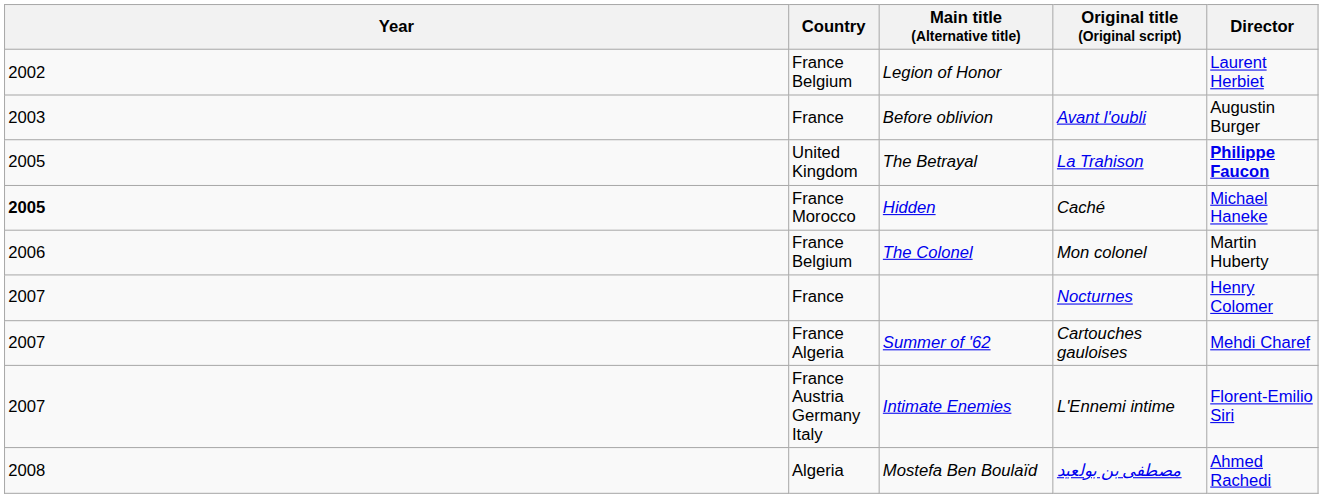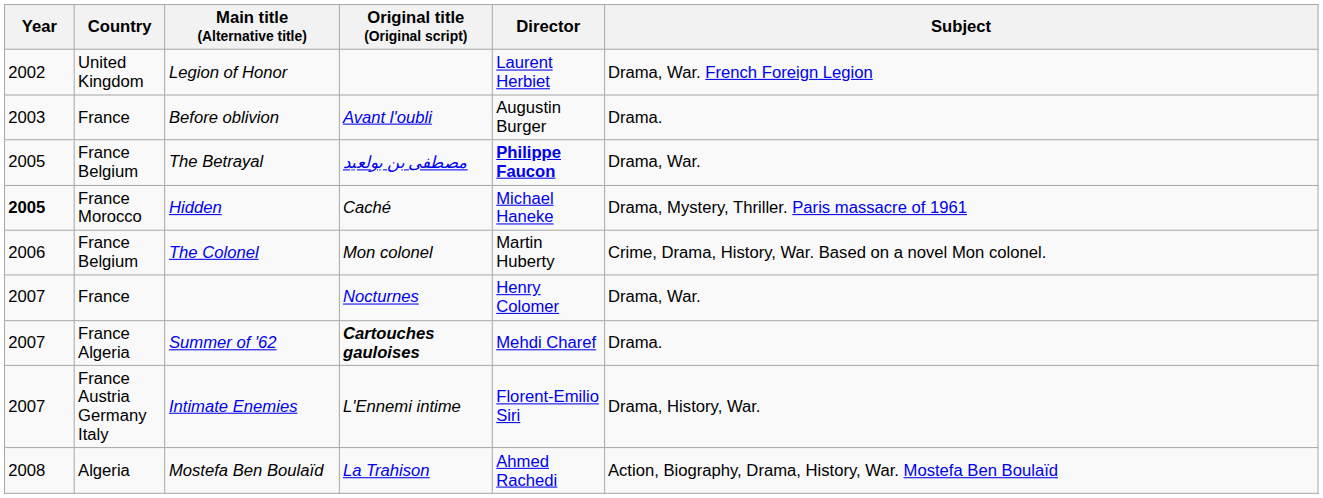+ column: Subject | Drama, War. French Foreign Legion | Drama. | Drama, War. | Drama, Mystery, Thriller. Paris massacre of 1961 | Crime, Drama, History, War. Based on a novel Mon colonel. | Drama, War. | Drama. | Drama, History, War. | Action, Biography, Drama, History, War. Mostefa Ben Boulaïd
Legion of Honor | Country: France Belgium -> United Kingdom
The Betrayal | Country: United Kingdom -> France Belgium
The Betrayal | Original title (Original script): La Trahison -> مصطفى بن بولعيد
Summer of '62 | Original title (Original script): normal -> bold
Mostefa Ben Boulaïd | Original title (Original script): مصطفى بن بولعيد -> La Trahison
